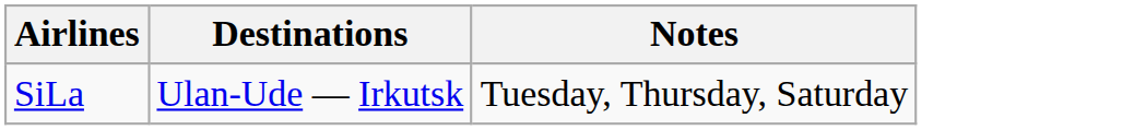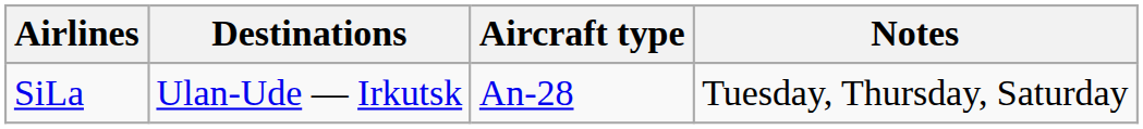+ column: Aircraft type | An-28
